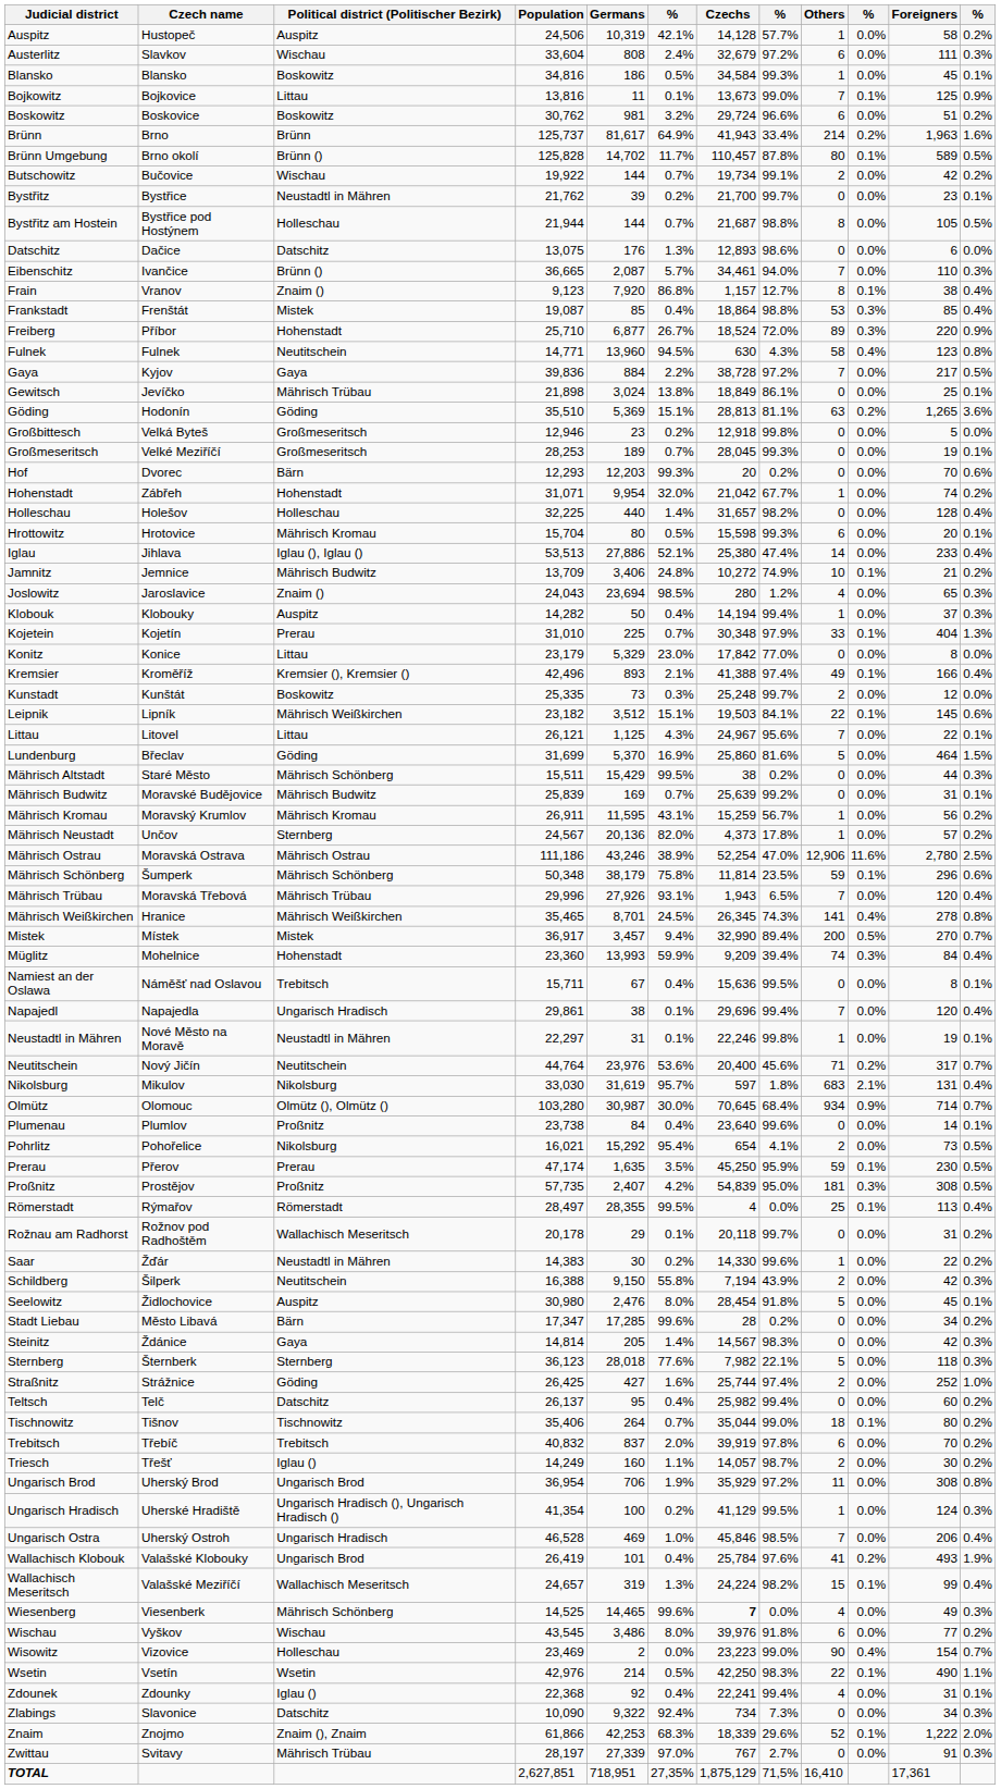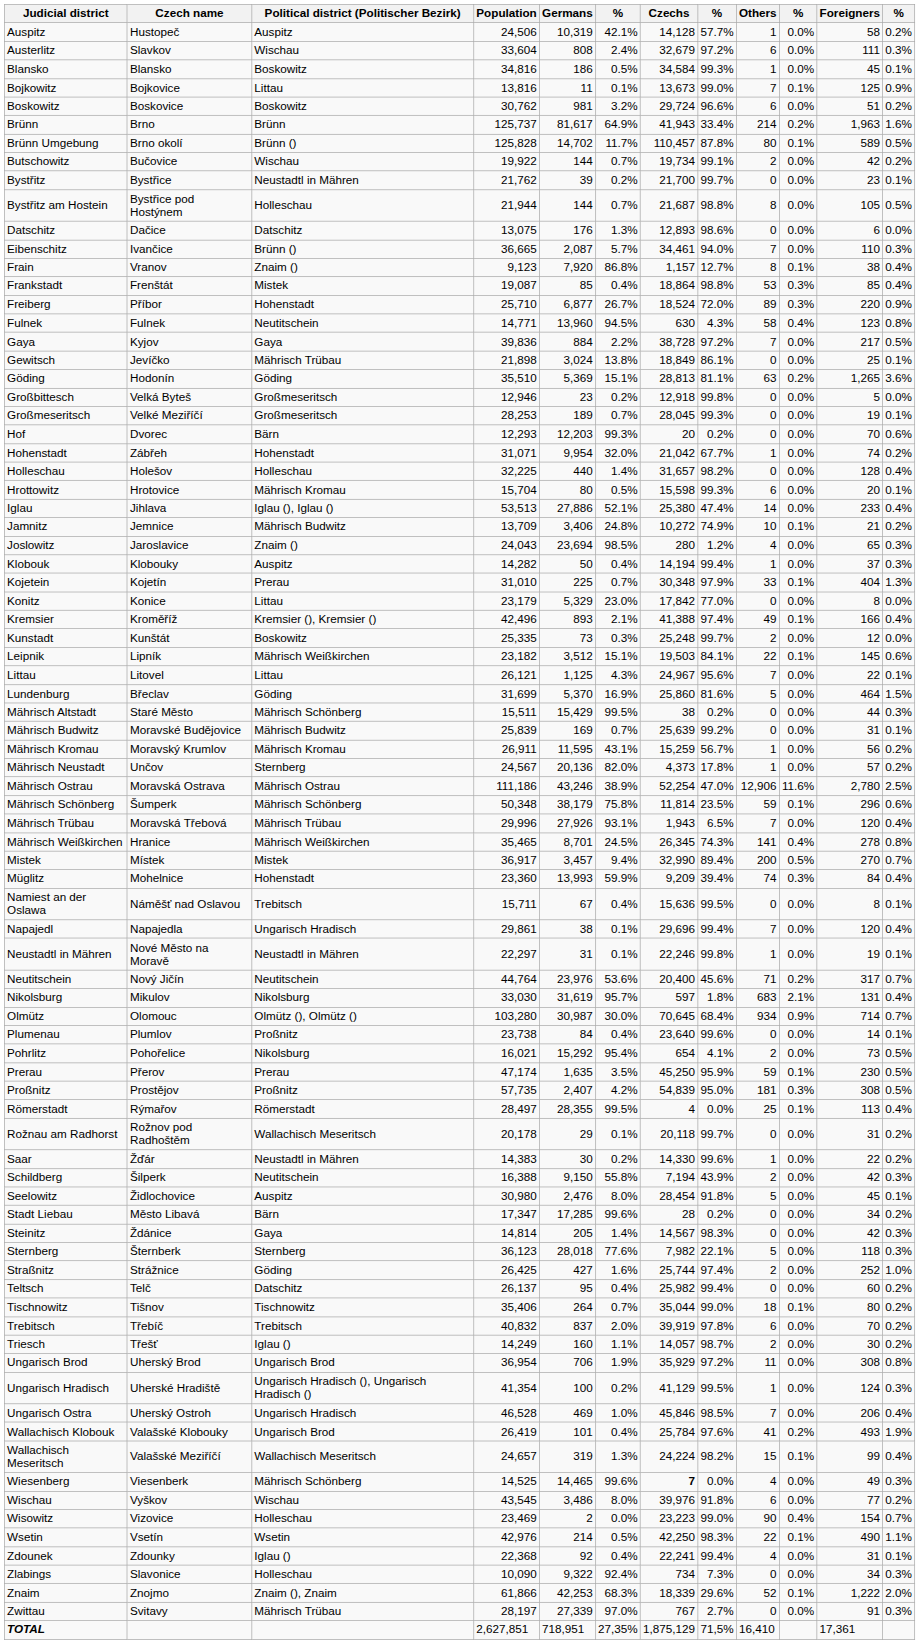Zlabings | Political district (Politischer Bezirk): Datschitz -> Holleschau
